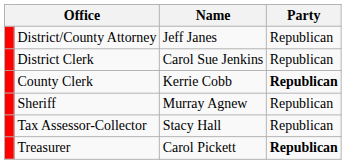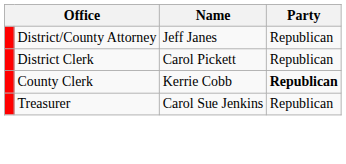District Clerk | Name: Carol Sue Jenkins -> Carol Pickett
- row: Sheriff | Murray Agnew | Republican
- row: Tax Assessor-Collector | Stacy Hall | Republican
Treasurer | Name: Carol Pickett -> Carol Sue Jenkins
Treasurer | Party: bold -> normal
